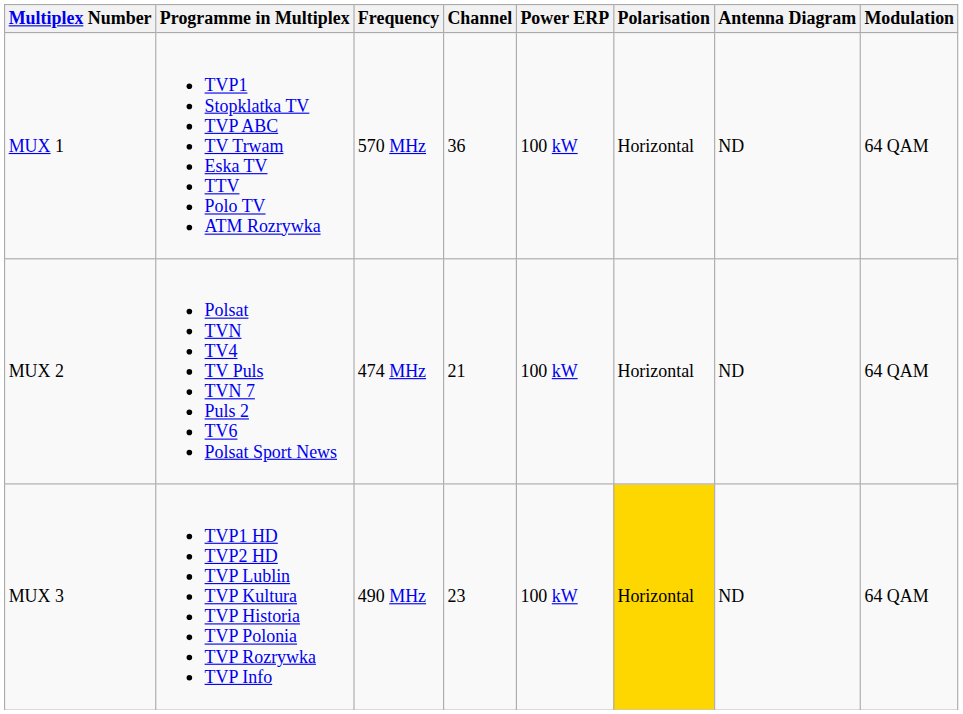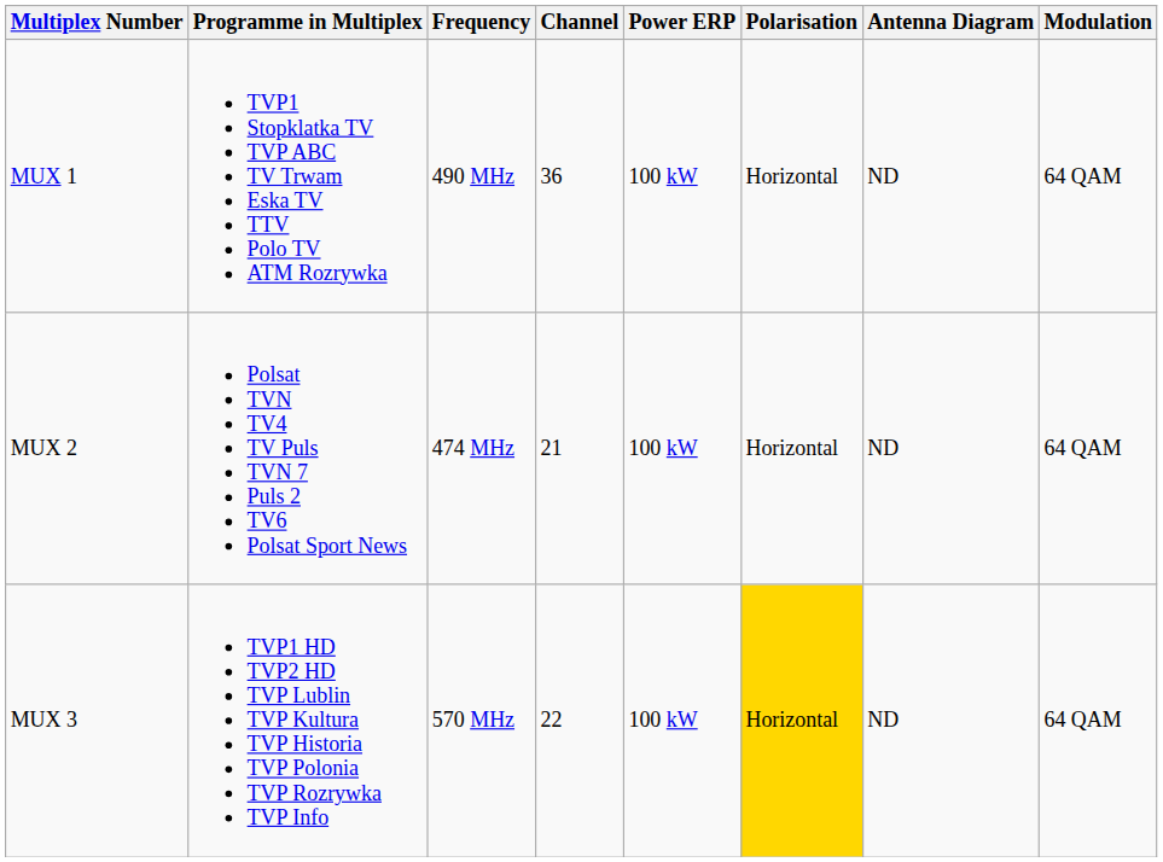MUX 1 | Frequency: 570 MHz -> 490 MHz
MUX 3 | Frequency: 490 MHz -> 570 MHz
MUX 3 | Channel: 23 -> 22
